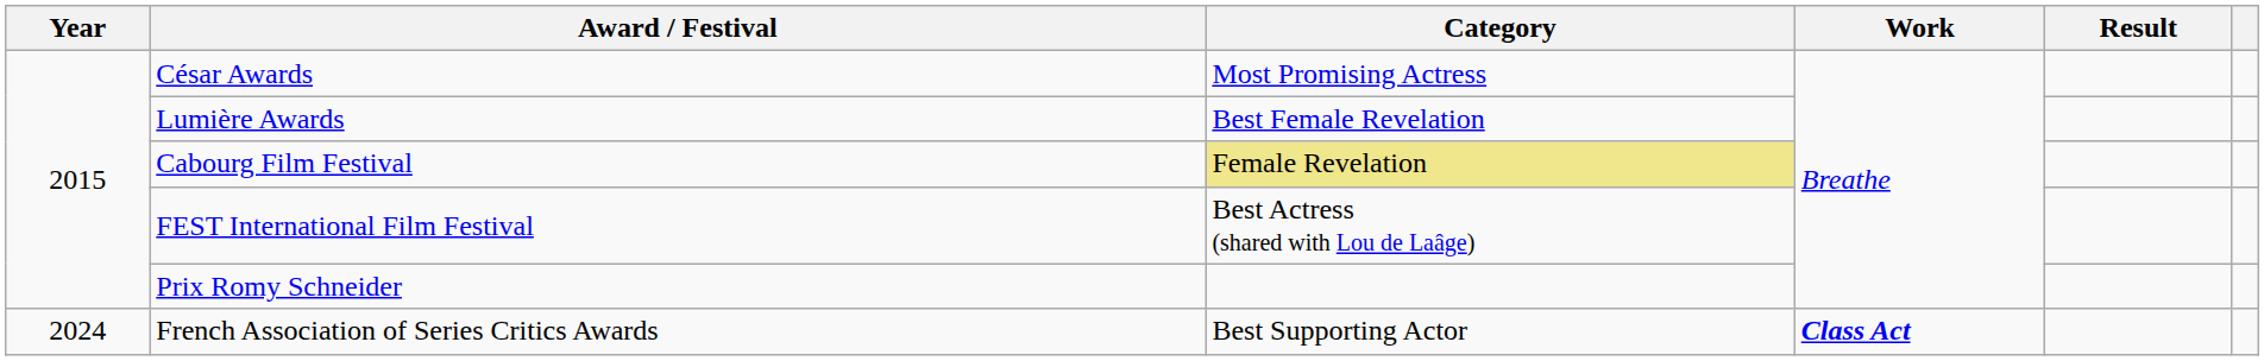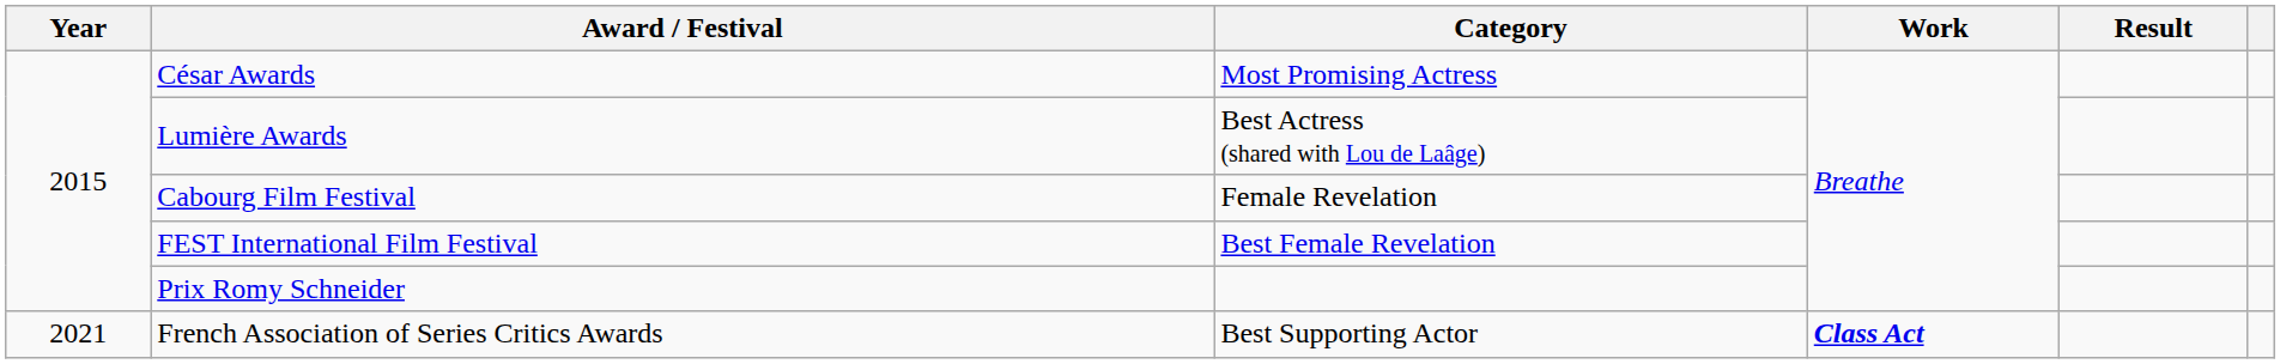Lumière Awards | Category: Best Female Revelation -> Best Actress (shared with Lou de Laâge)
Cabourg Film Festival | Category: khaki background -> no background
FEST International Film Festival | Category: Best Actress (shared with Lou de Laâge) -> Best Female Revelation
French Association of Series Critics Awards | Year: 2024 -> 2021
